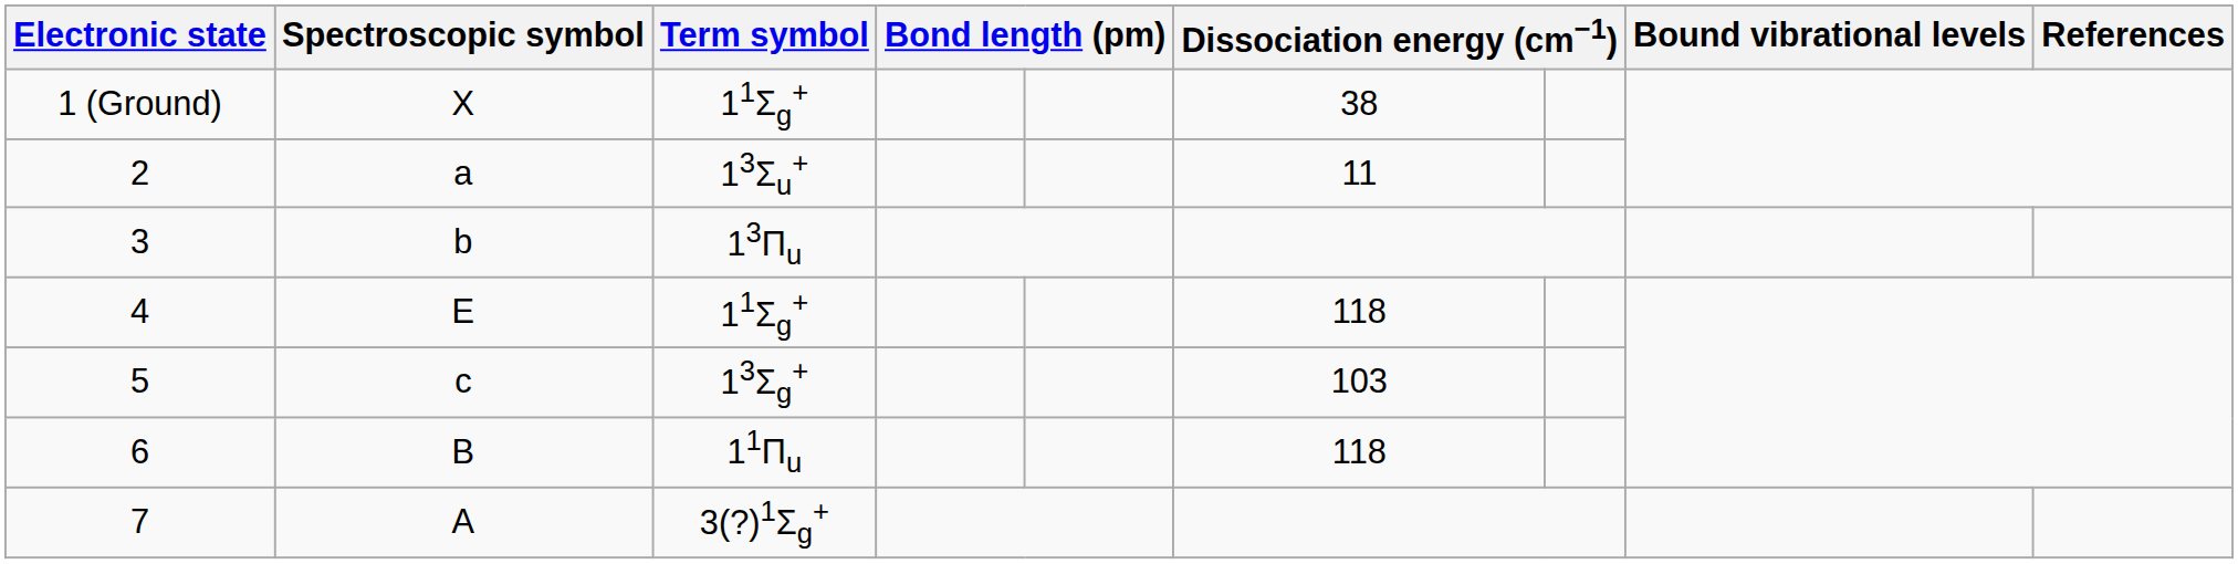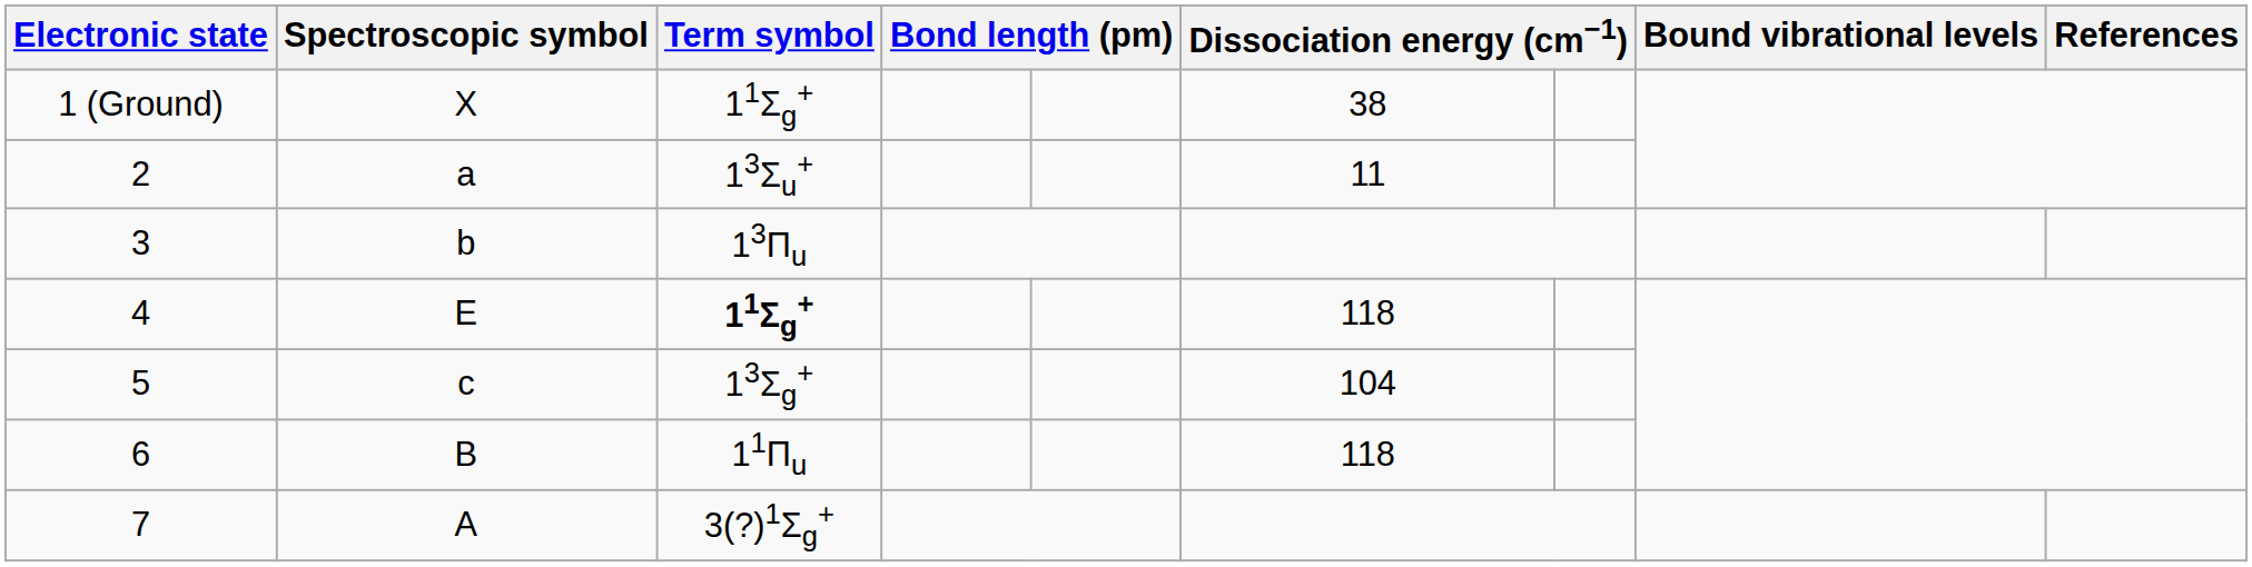4 | Term symbol: normal -> bold
5 | column 6: 103 -> 104
